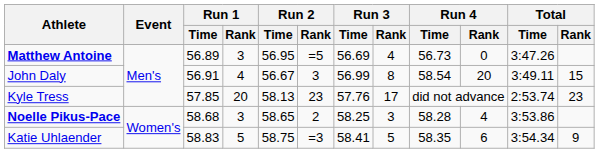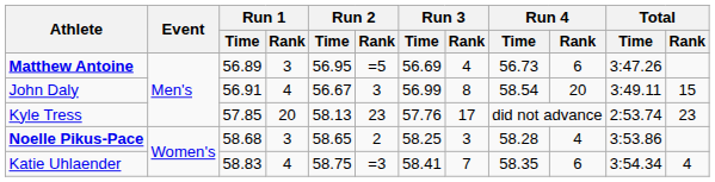Matthew Antoine | Run 4 / Rank: 0 -> 6
Katie Uhlaender | Run 1 / Rank: 5 -> 4
Katie Uhlaender | Run 3 / Rank: 5 -> 7
Katie Uhlaender | Total / Rank: 9 -> 4
